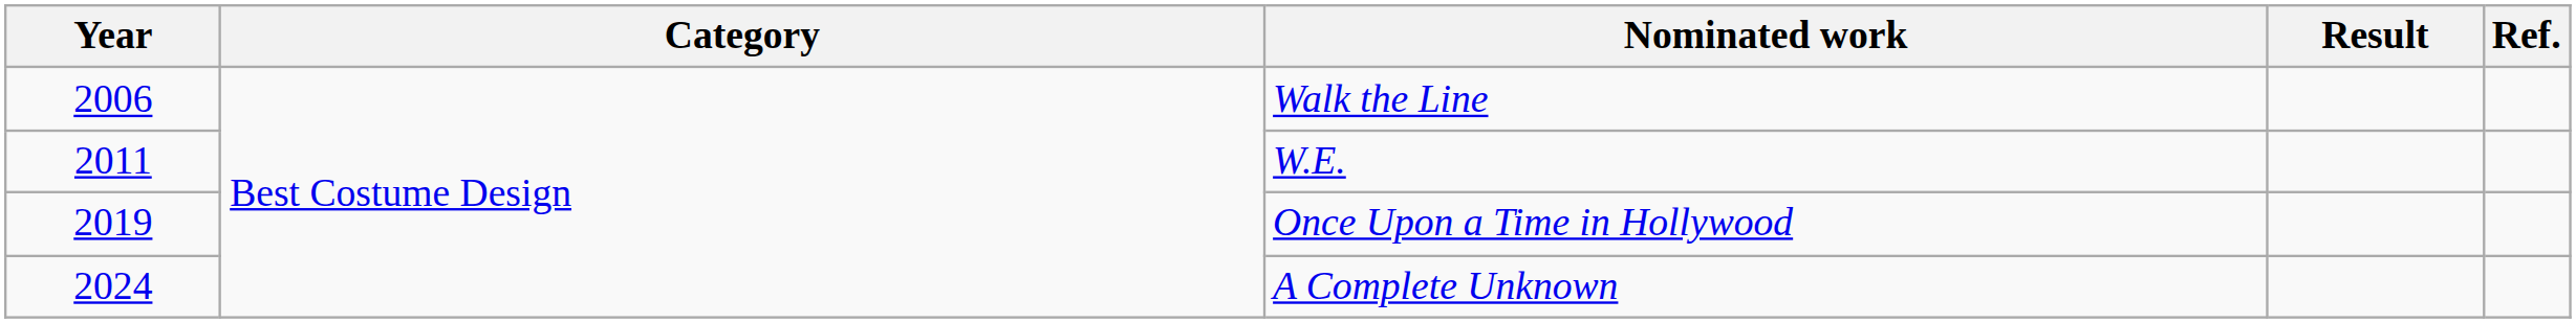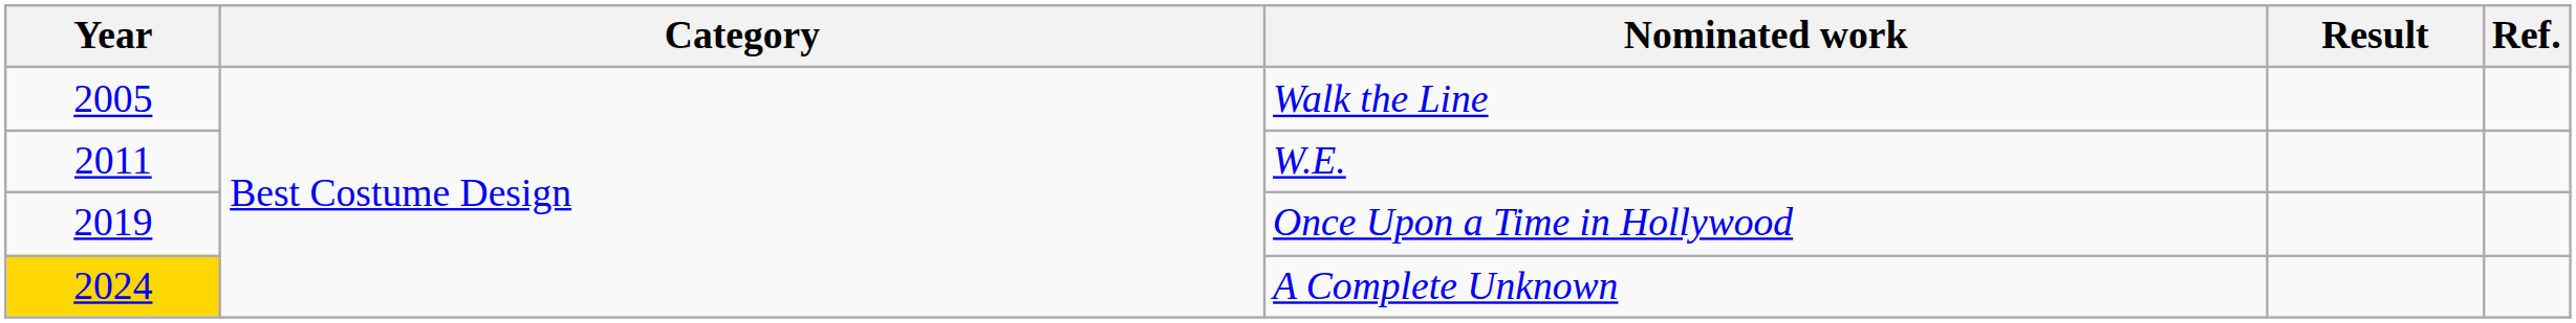Walk the Line | Year: 2006 -> 2005
A Complete Unknown | Year: no background -> gold background
